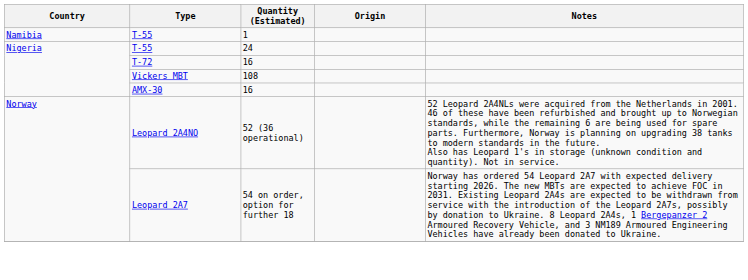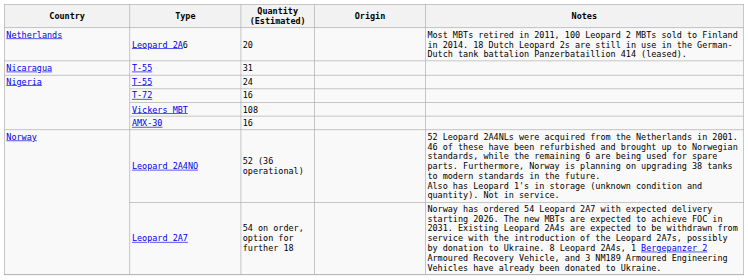- row: Namibia | T-55 | 1
+ row: Netherlands | Leopard 2A6 | 20 | Most MBTs retired in 2011, 100 Leopard 2 MBTs sold to Finland in 2014. 18 Dutch Leopard 2s are still in use in the German-Dutch tank battalion Panzerbataillion 414 (leased).
+ row: Nicaragua | T-55 | 31
